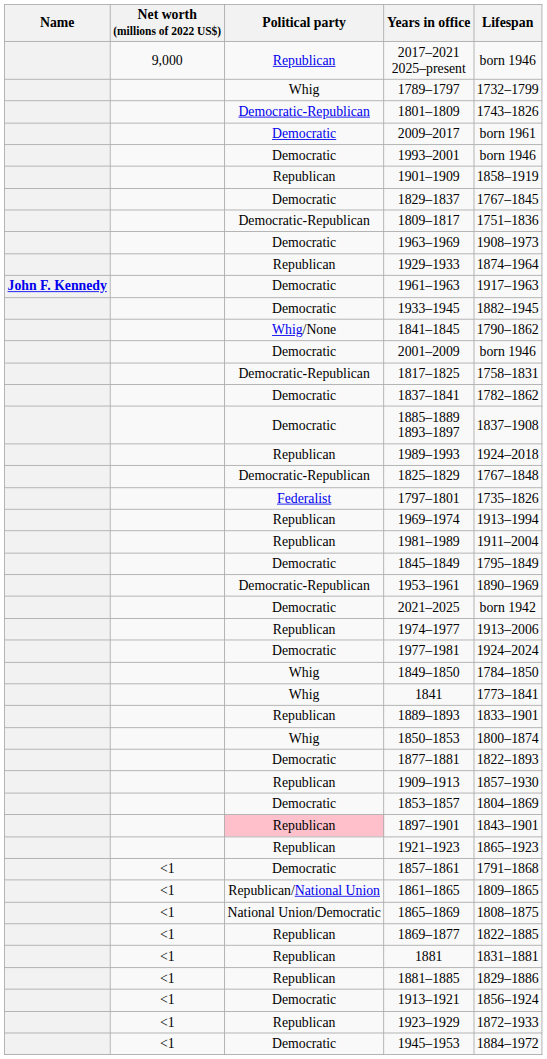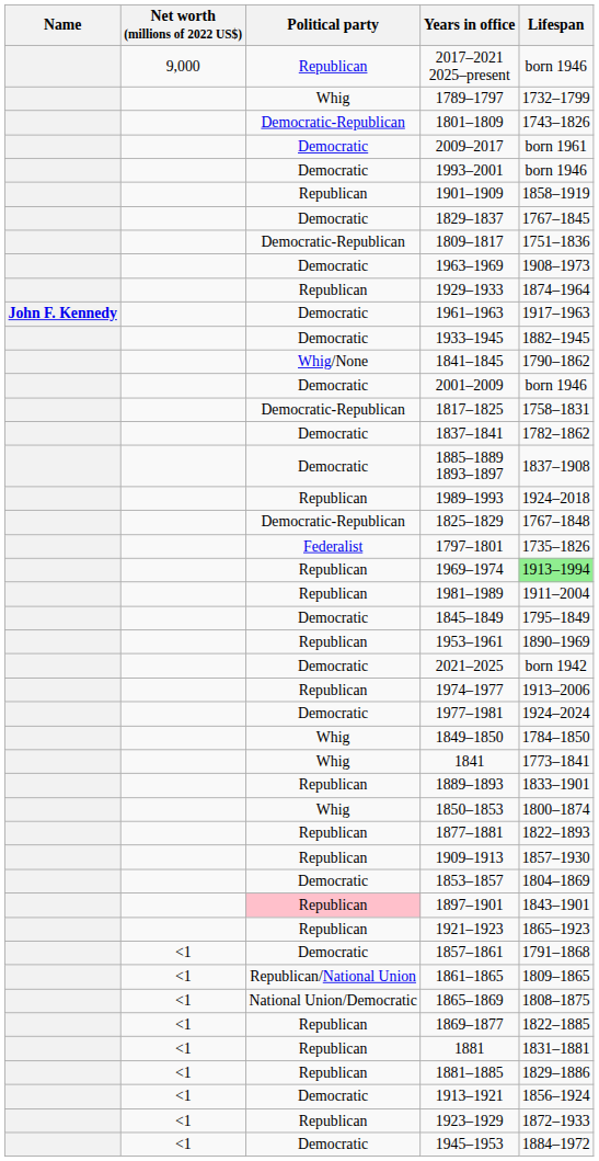1969–1974 | Lifespan: no background -> lightgreen background
1953–1961 | Political party: Democratic-Republican -> Republican
1877–1881 | Political party: Democratic -> Republican
